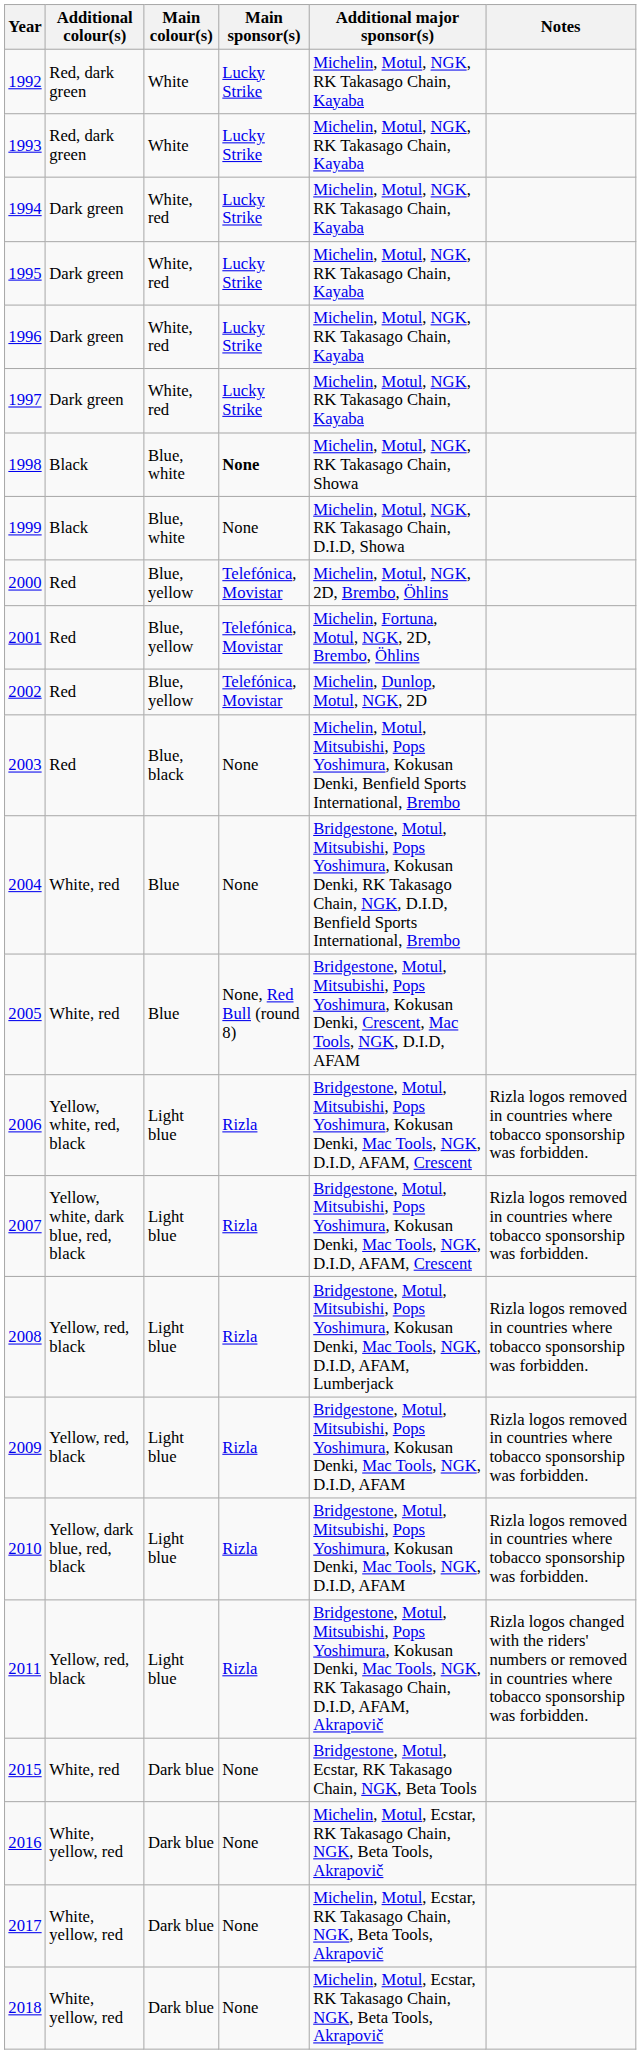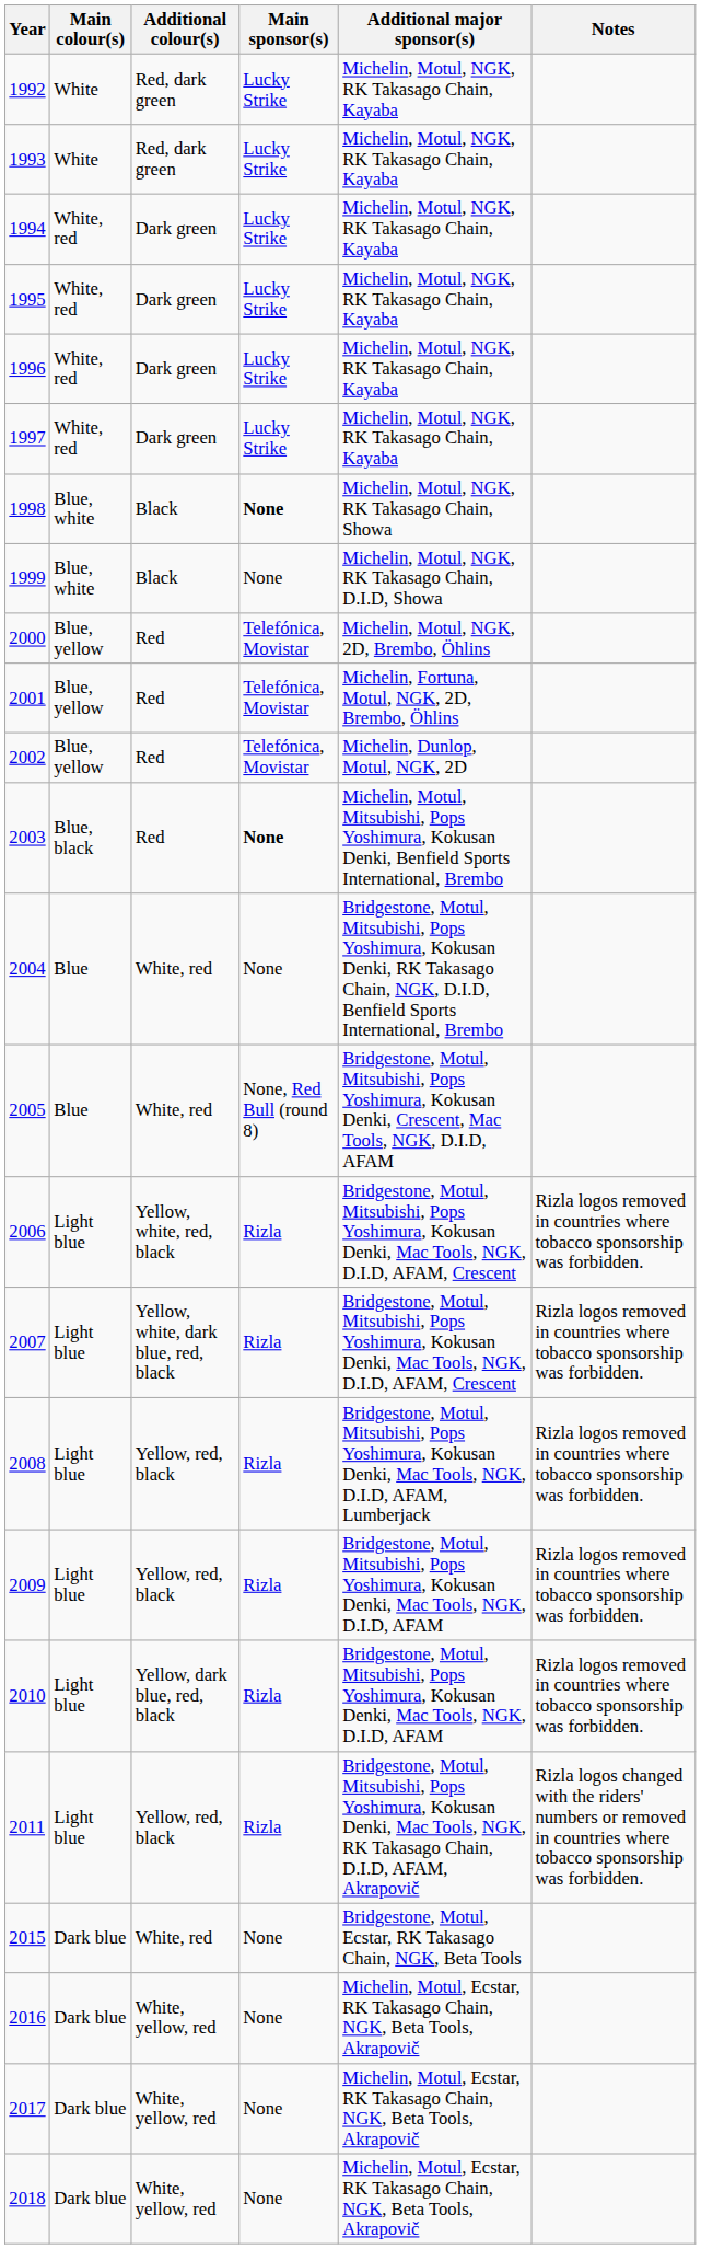columns swapped: Main colour(s) <-> Additional colour(s)
2003 | Main sponsor(s): normal -> bold
